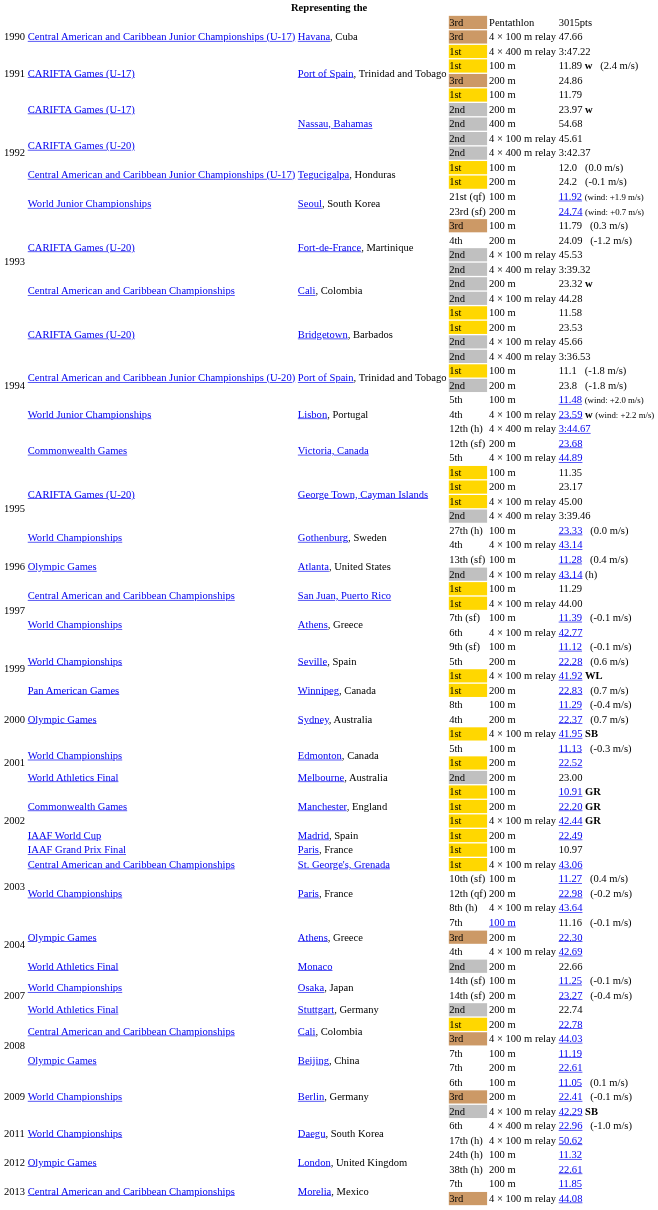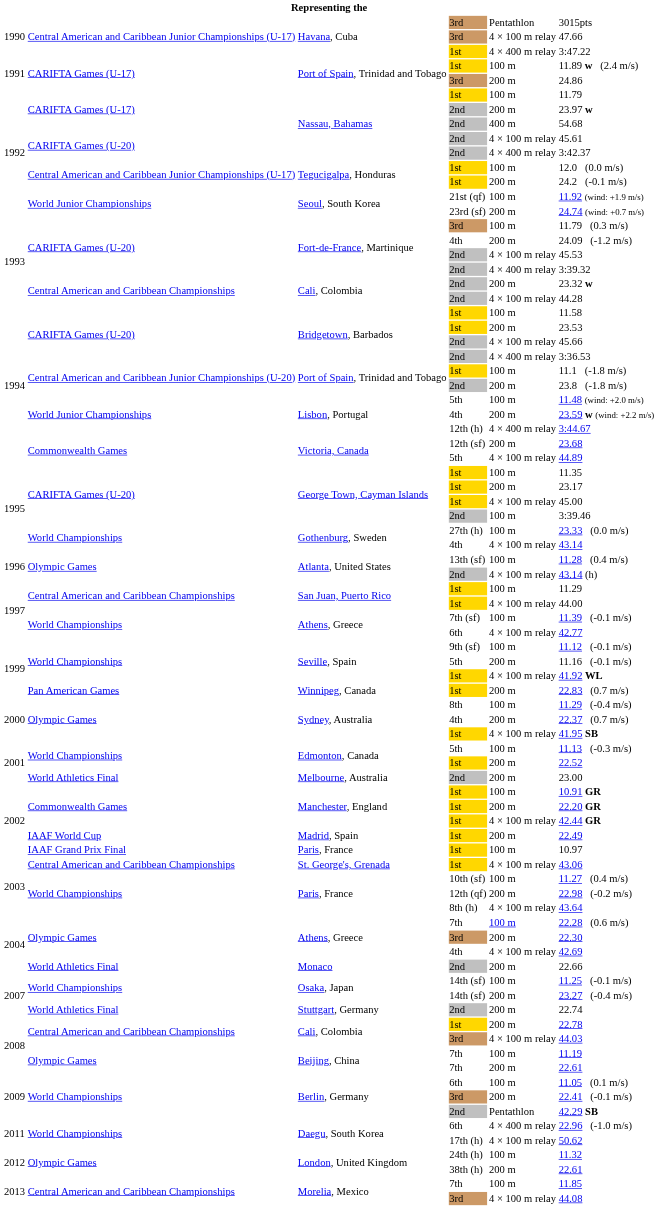Lisbon, Portugal / 4th | column 5: 4 × 100 m relay -> 200 m
George Town, Cayman Islands / 2nd | column 5: 4 × 400 m relay -> 100 m
Seville, Spain / 5th | column 6: 22.28 (0.6 m/s) -> 11.16 (-0.1 m/s)
Athens, Greece / 7th | column 6: 11.16 (-0.1 m/s) -> 22.28 (0.6 m/s)
Berlin, Germany / 2nd | column 5: 4 × 100 m relay -> Pentathlon
